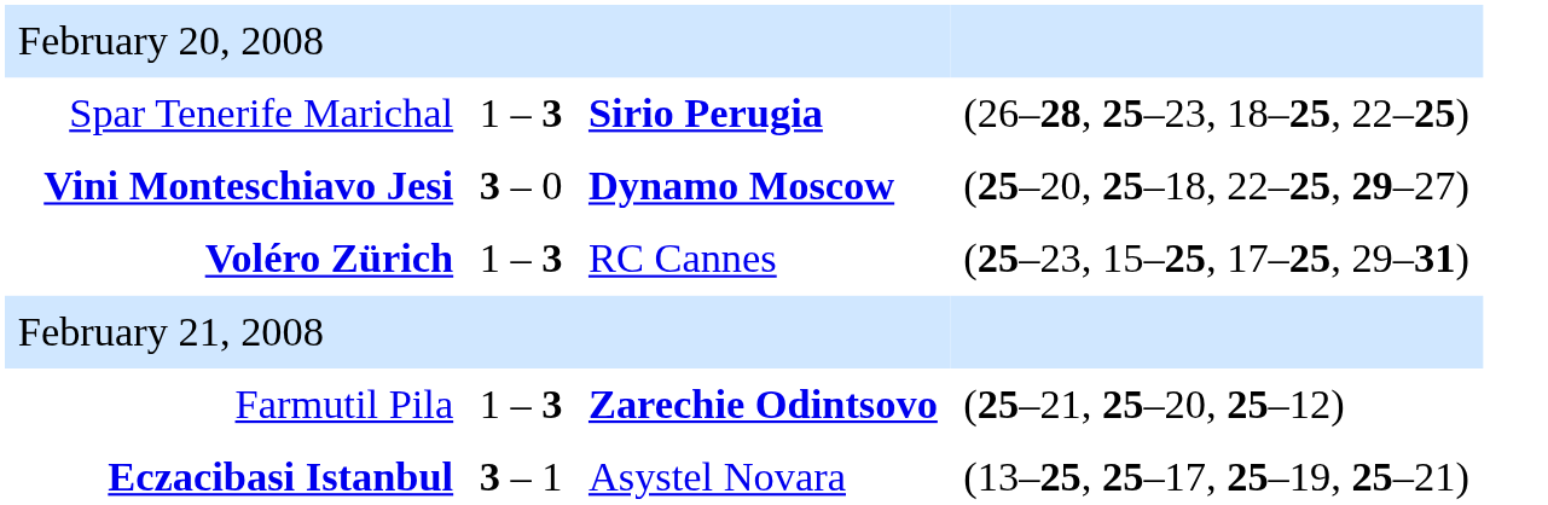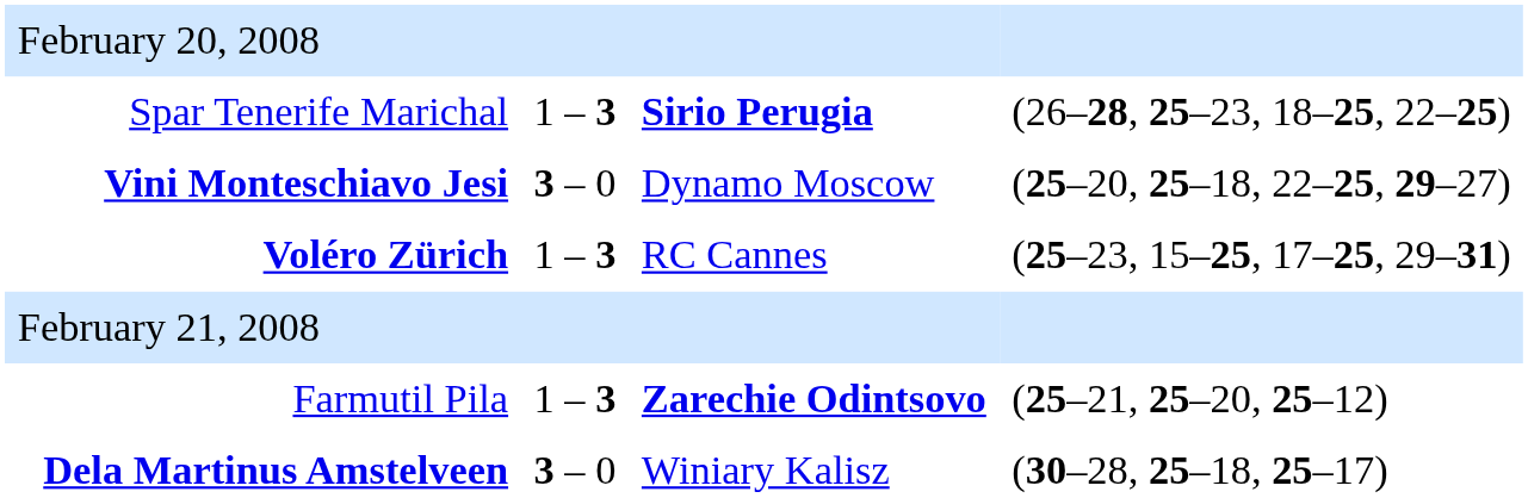Vini Monteschiavo Jesi | column 4: bold -> normal
+ row: Dela Martinus Amstelveen | 3 – 0 | Winiary Kalisz | (30–28, 25–18, 25–17)
- row: Eczacibasi Istanbul | 3 – 1 | Asystel Novara | (13–25, 25–17, 25–19, 25–21)
